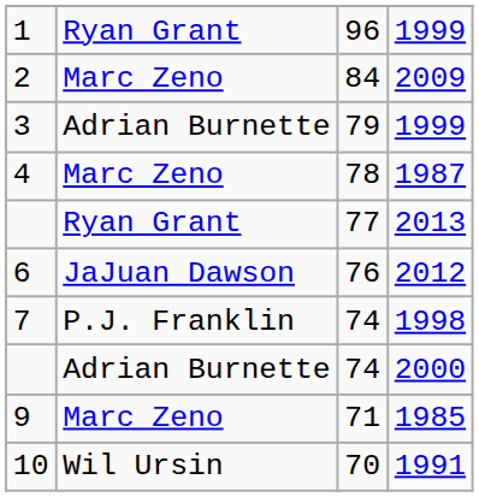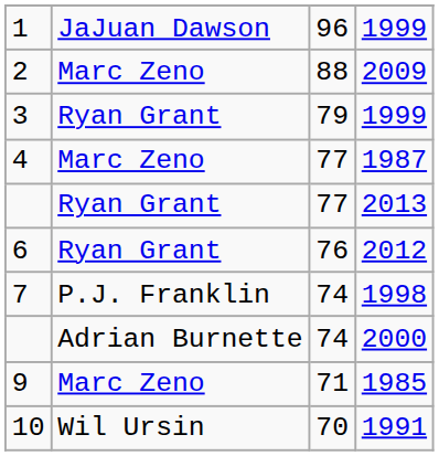1 | column 2: Ryan Grant -> JaJuan Dawson
2 | column 3: 84 -> 88
3 | column 2: Adrian Burnette -> Ryan Grant
4 | column 3: 78 -> 77
6 | column 2: JaJuan Dawson -> Ryan Grant
